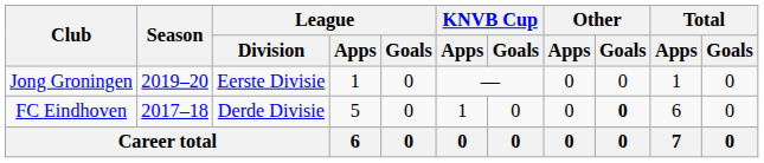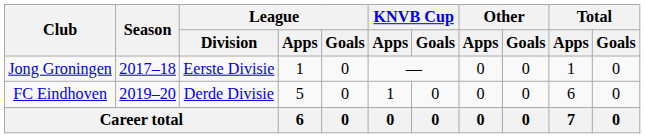Jong Groningen | Season: 2019–20 -> 2017–18
FC Eindhoven | Season: 2017–18 -> 2019–20
FC Eindhoven | Other / Goals: bold -> normal
